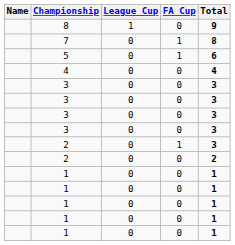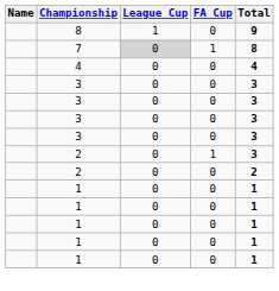7 | League Cup: no background -> lightgrey background
- row: 5 | 0 | 1 | 6
